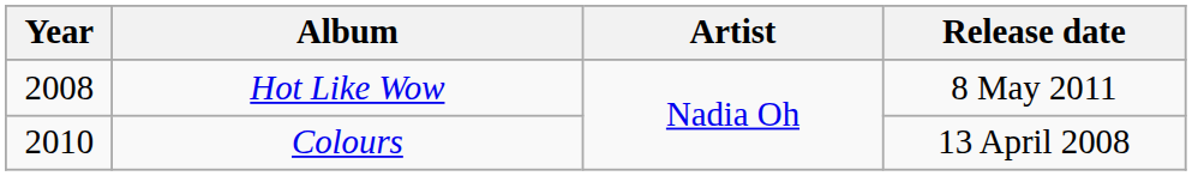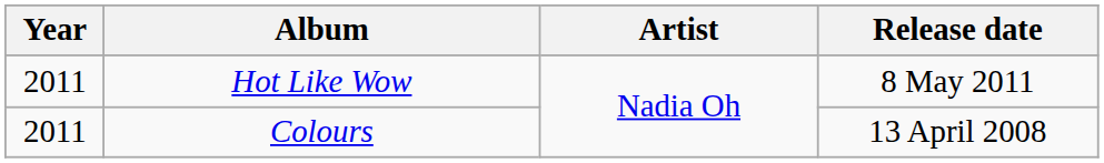Hot Like Wow | Year: 2008 -> 2011
Colours | Year: 2010 -> 2011
